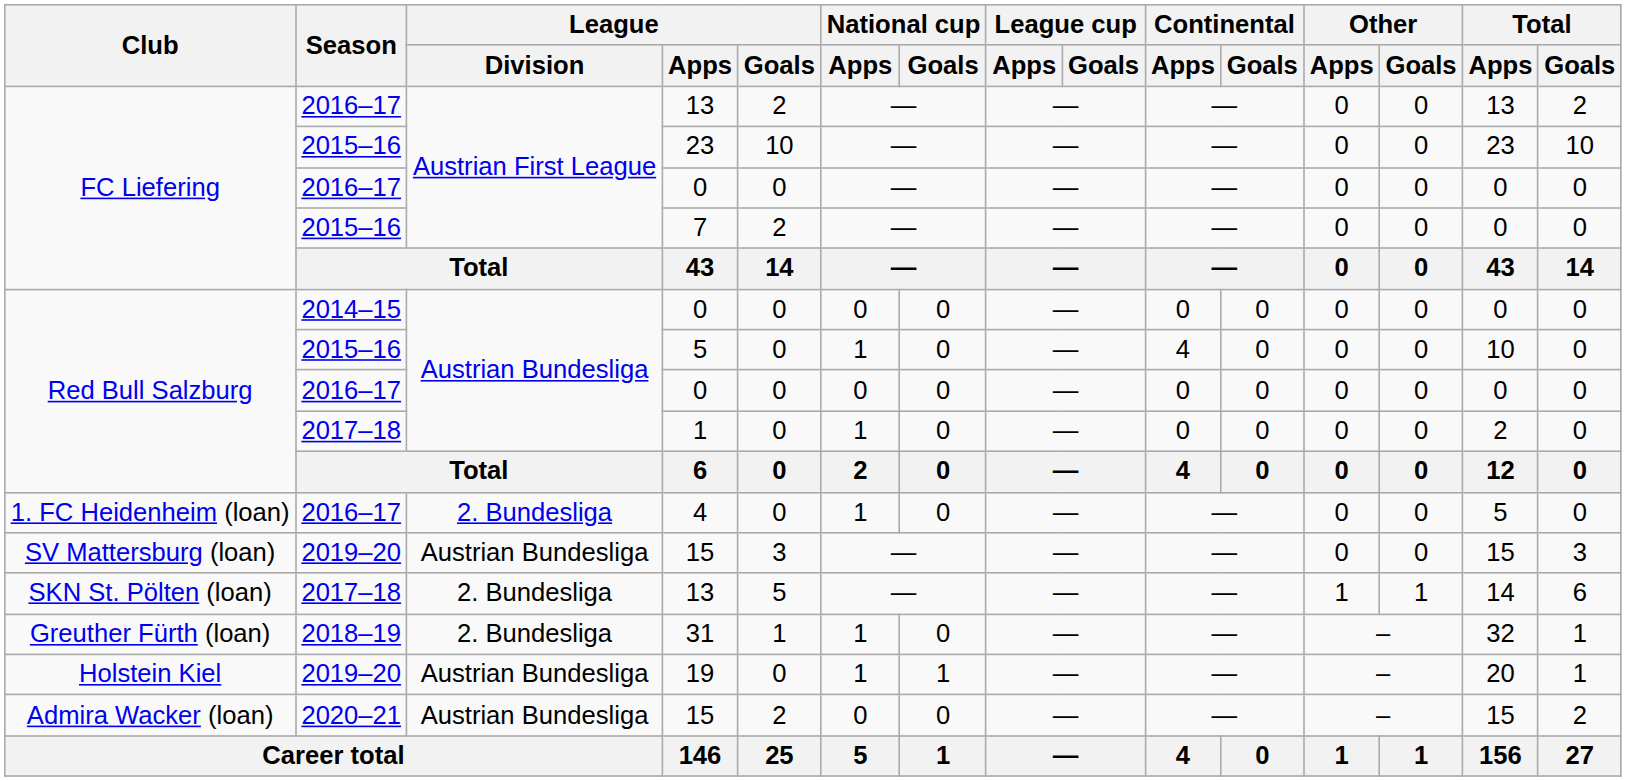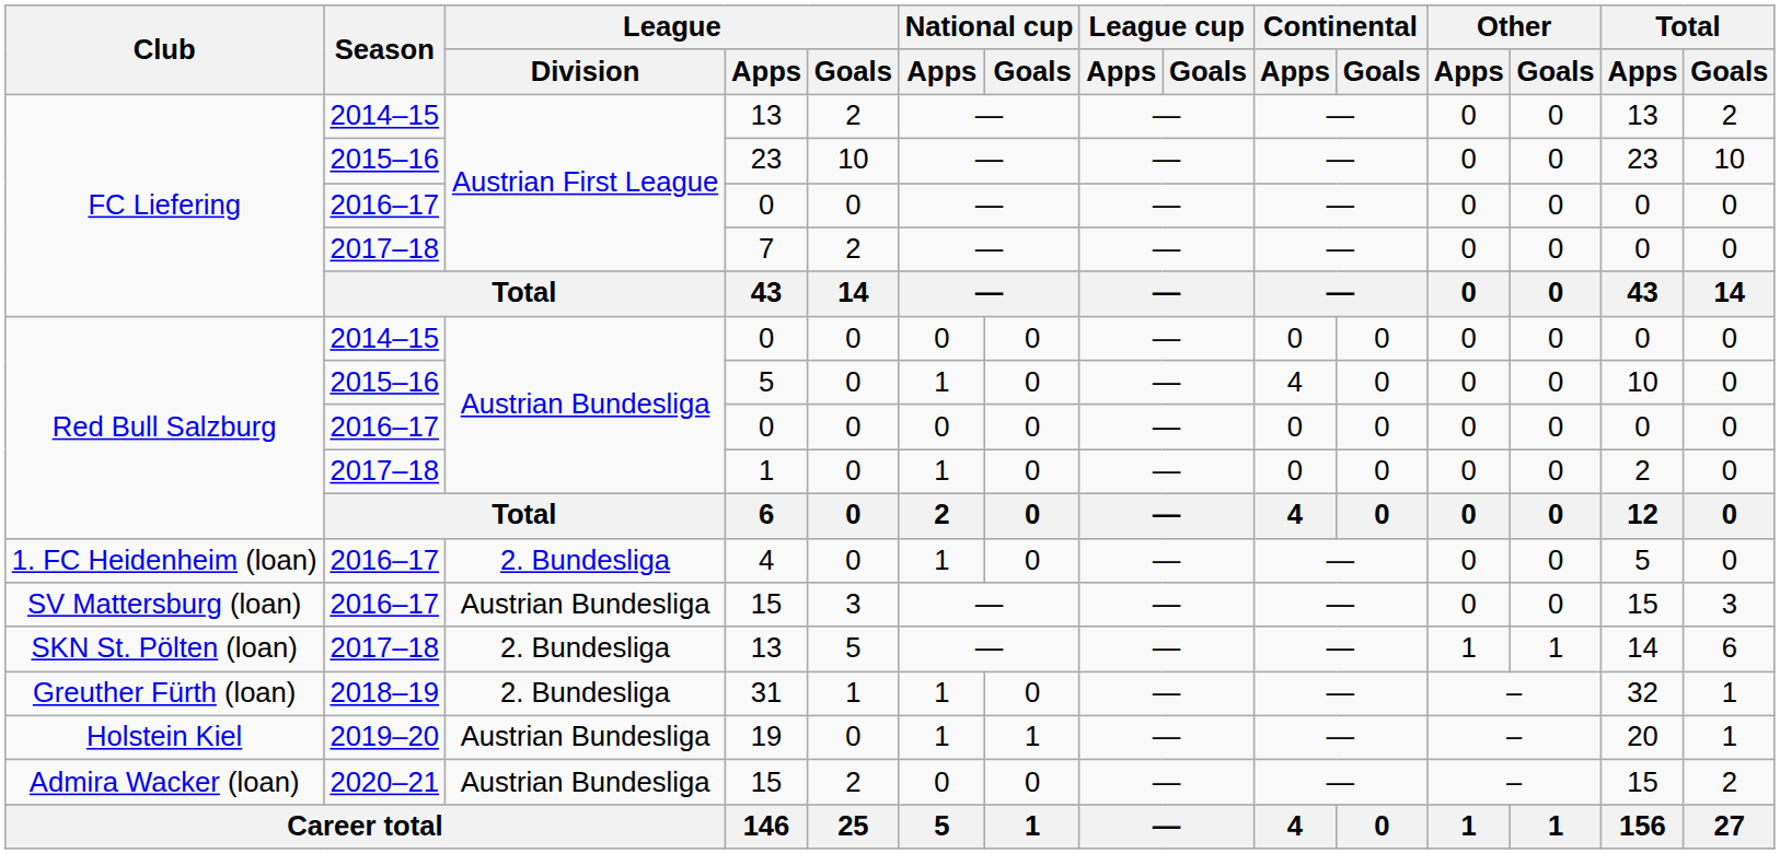FC Liefering / 13 | Season: 2016–17 -> 2014–15
7 | Season: 2015–16 -> 2017–18
SV Mattersburg (loan) / 15 | Season: 2019–20 -> 2016–17
